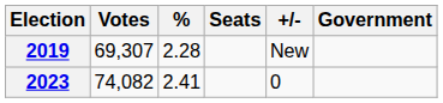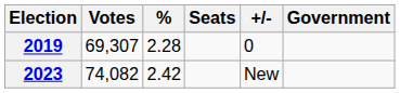2019 | +/-: New -> 0
2023 | %: 2.41 -> 2.42
2023 | +/-: 0 -> New
